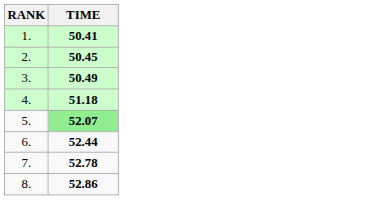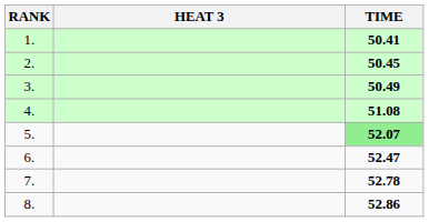+ column: HEAT 3
4. | TIME: 51.18 -> 51.08
6. | TIME: 52.44 -> 52.47
